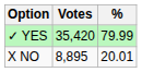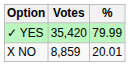X NO | Votes: 8,895 -> 8,859
